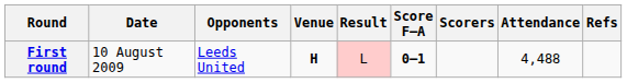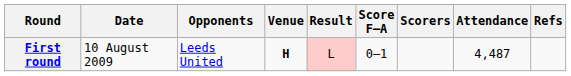First round | Score F–A: bold -> normal
First round | Attendance: 4,488 -> 4,487
